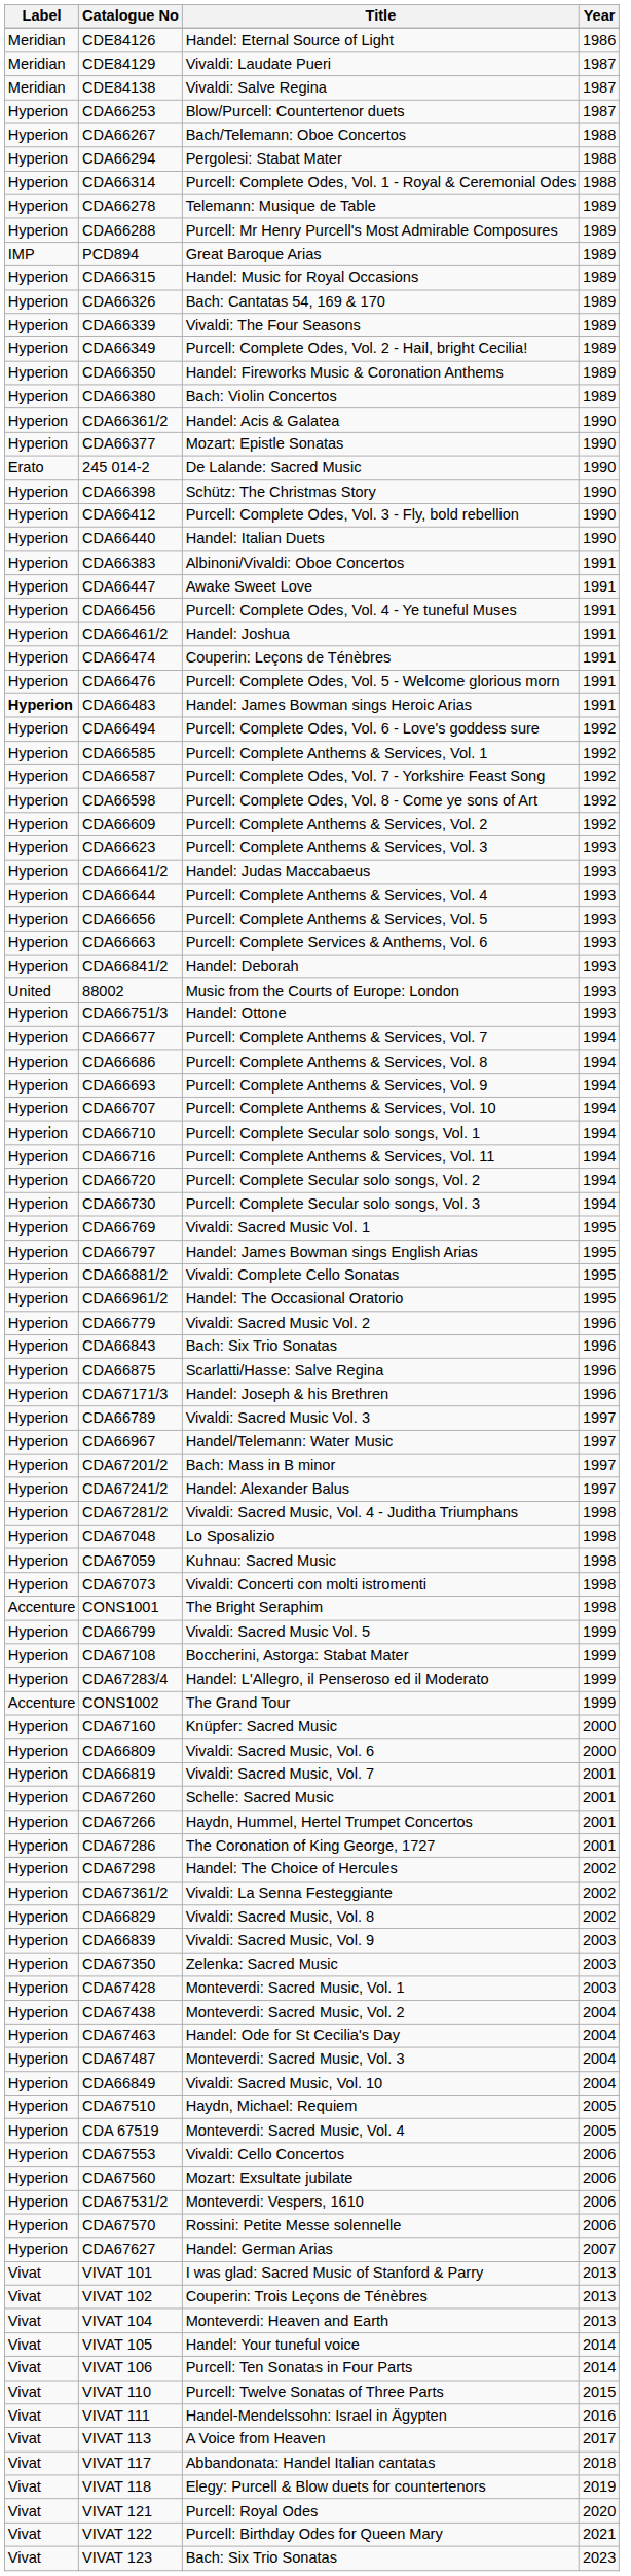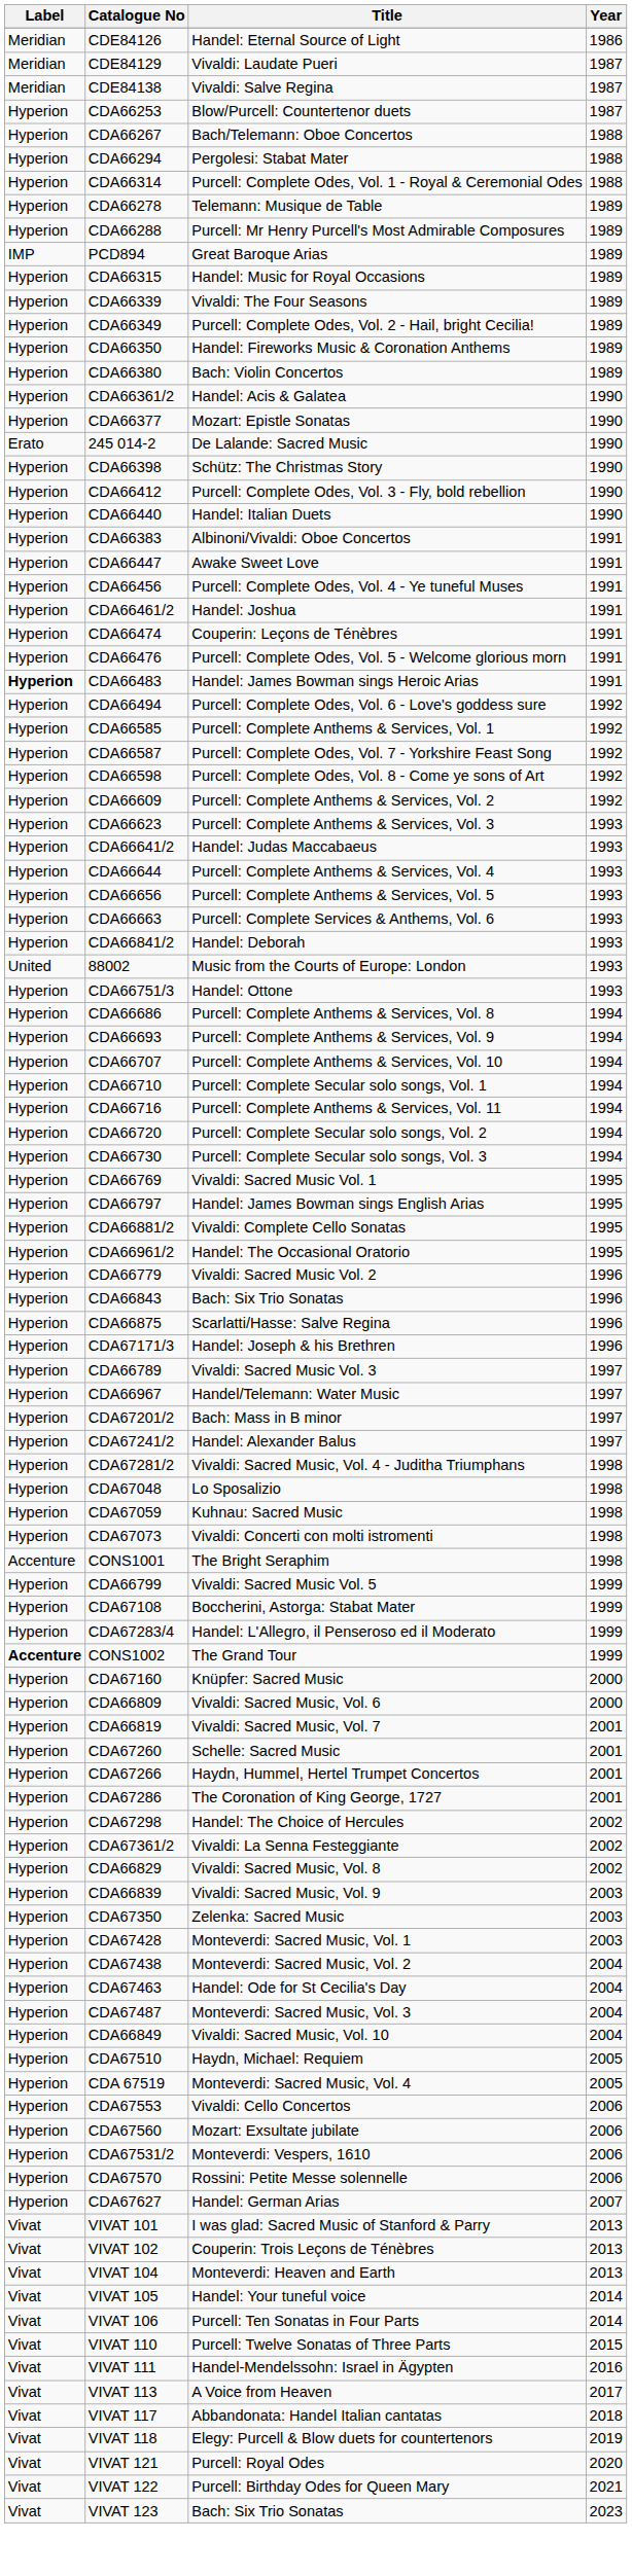- row: Hyperion | CDA66326 | Bach: Cantatas 54, 169 & 170 | 1989
- row: Hyperion | CDA66677 | Purcell: Complete Anthems & Services, Vol. 7 | 1994
CONS1002 | Label: normal -> bold
